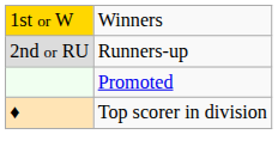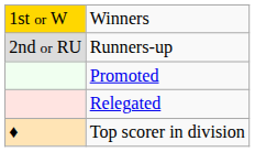+ row: Relegated
